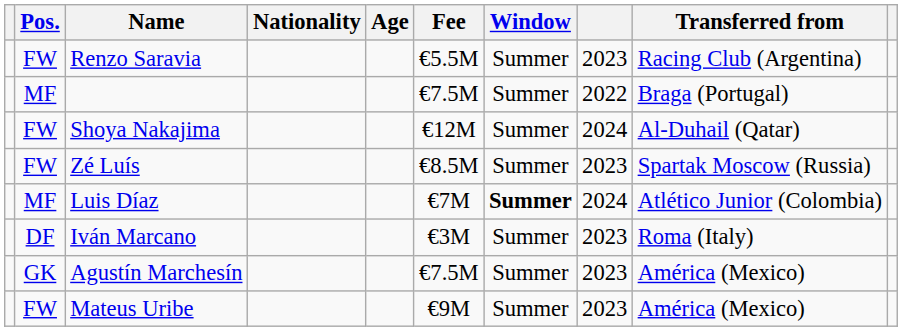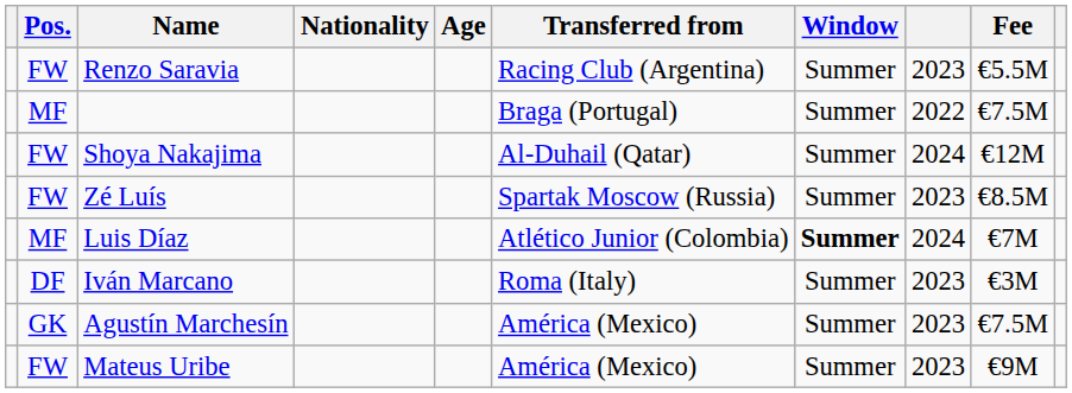columns swapped: Transferred from <-> Fee
